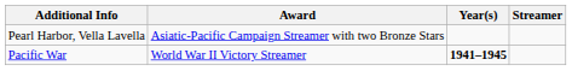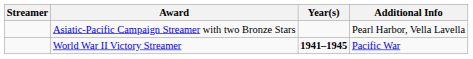columns swapped: Streamer <-> Additional Info
